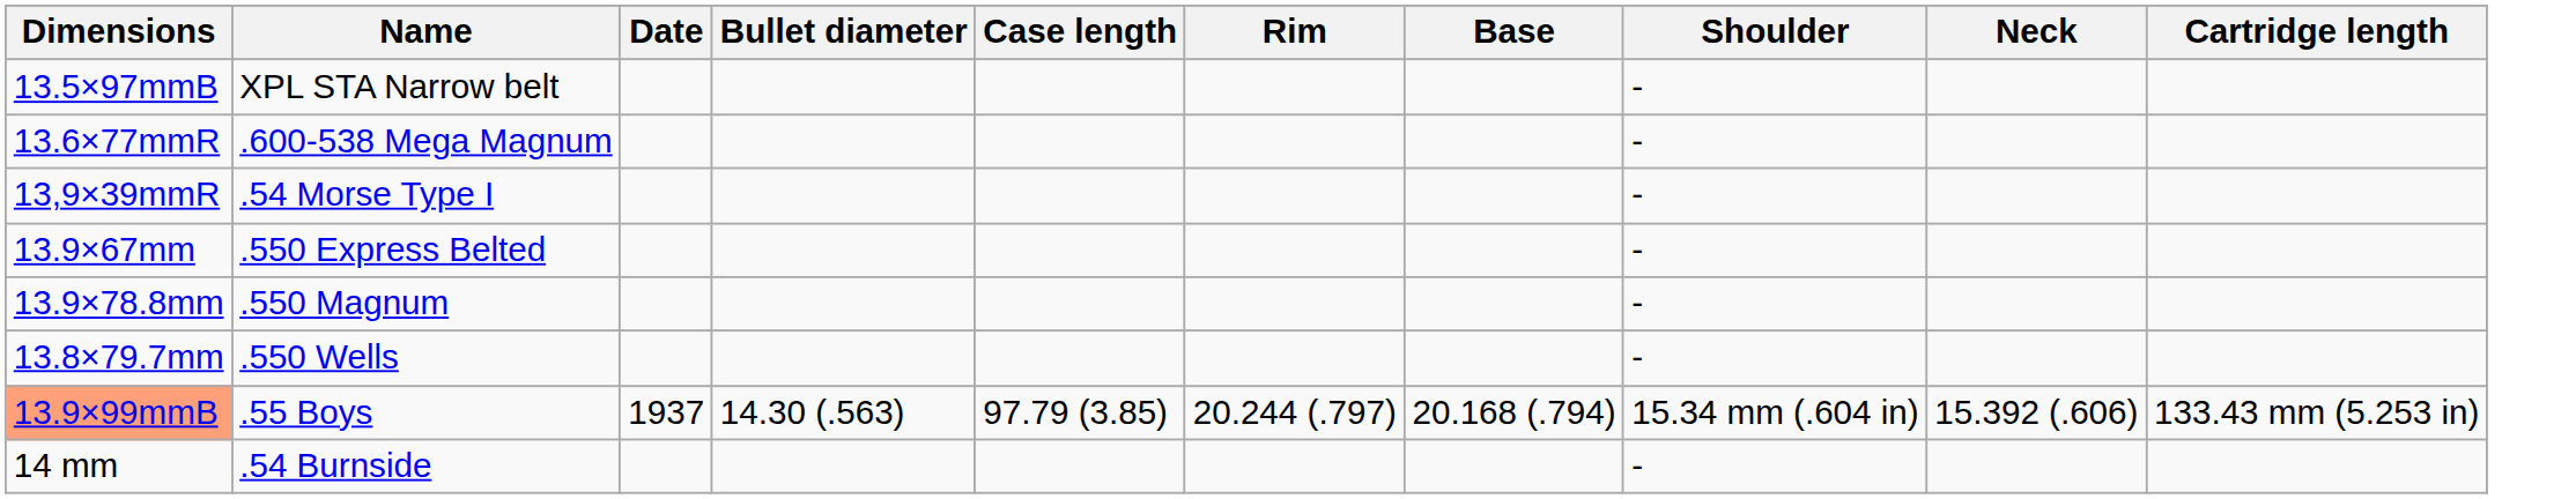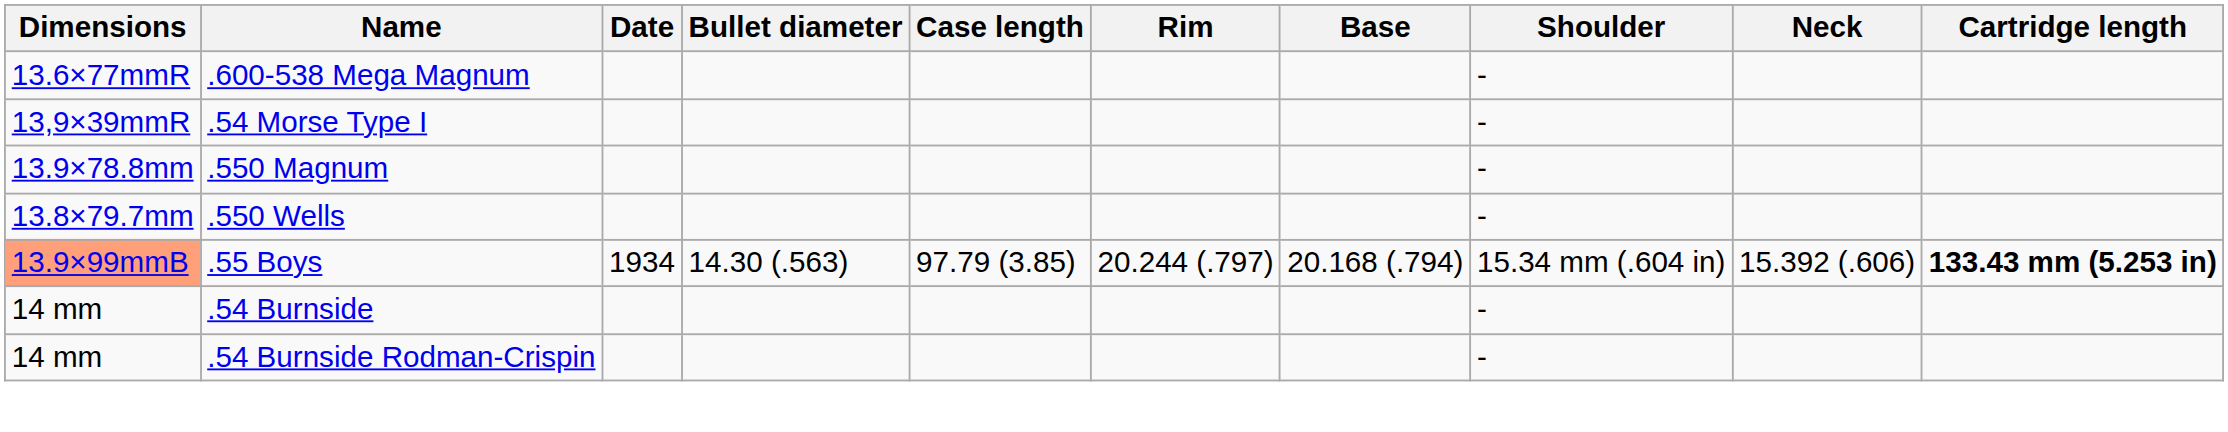- row: 13.5×97mmB | XPL STA Narrow belt | -
- row: 13.9×67mm | .550 Express Belted | -
.55 Boys | Date: 1937 -> 1934
.55 Boys | Cartridge length: normal -> bold
+ row: 14 mm | .54 Burnside Rodman-Crispin | -
